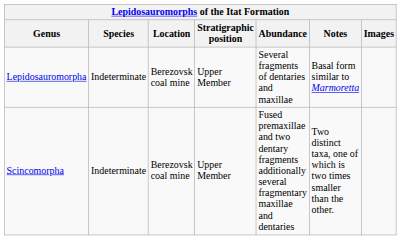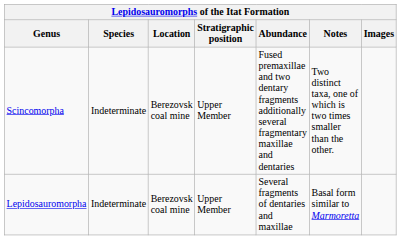rows swapped: Lepidosauromorpha <-> Scincomorpha
